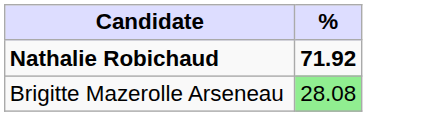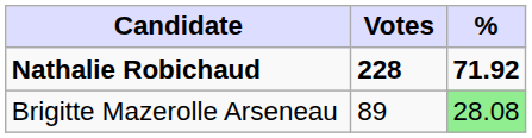+ column: Votes | 228 | 89
